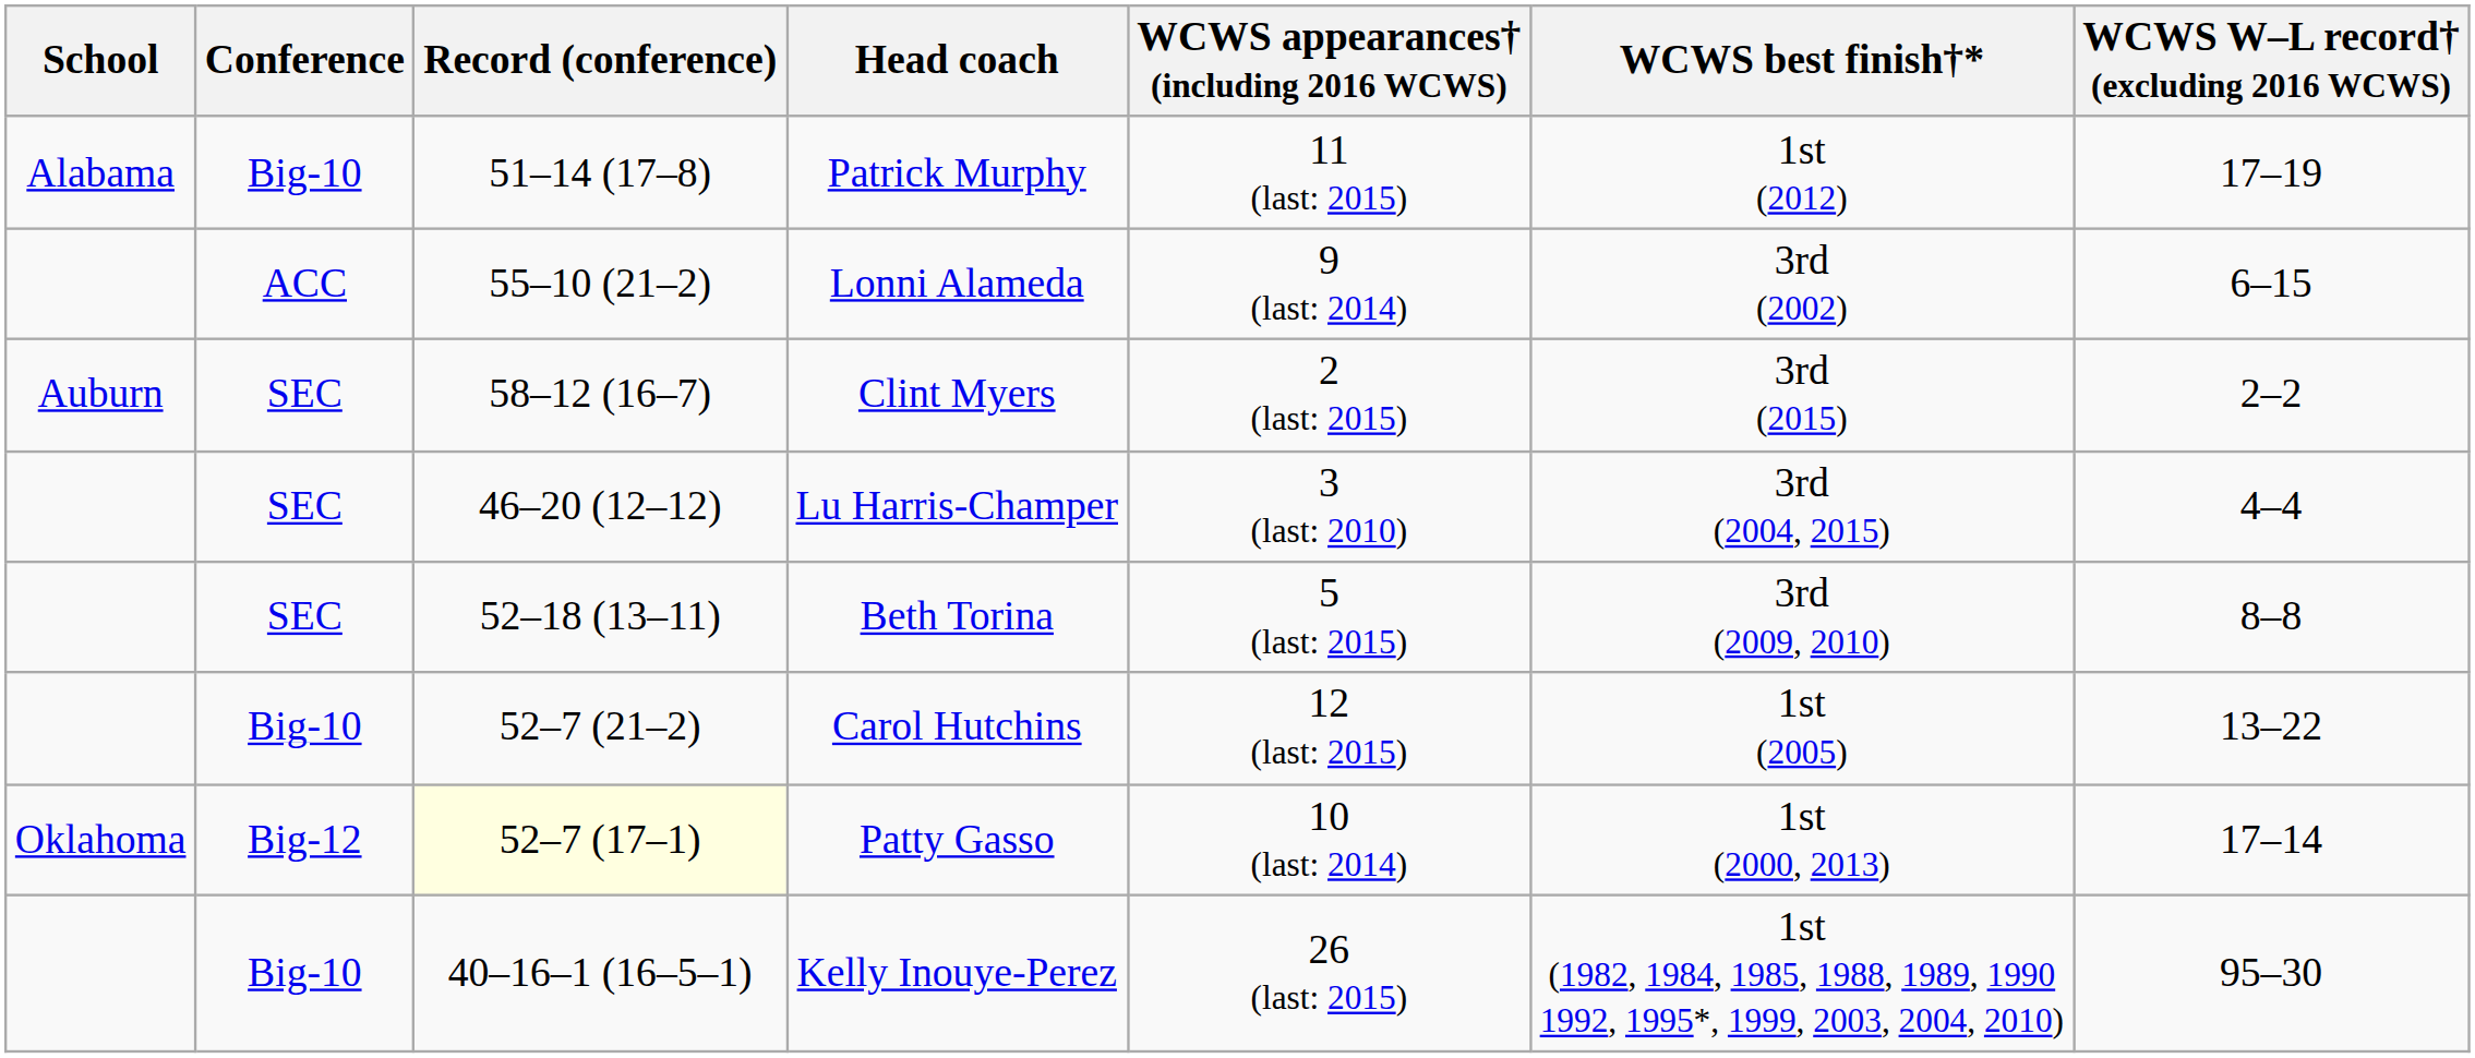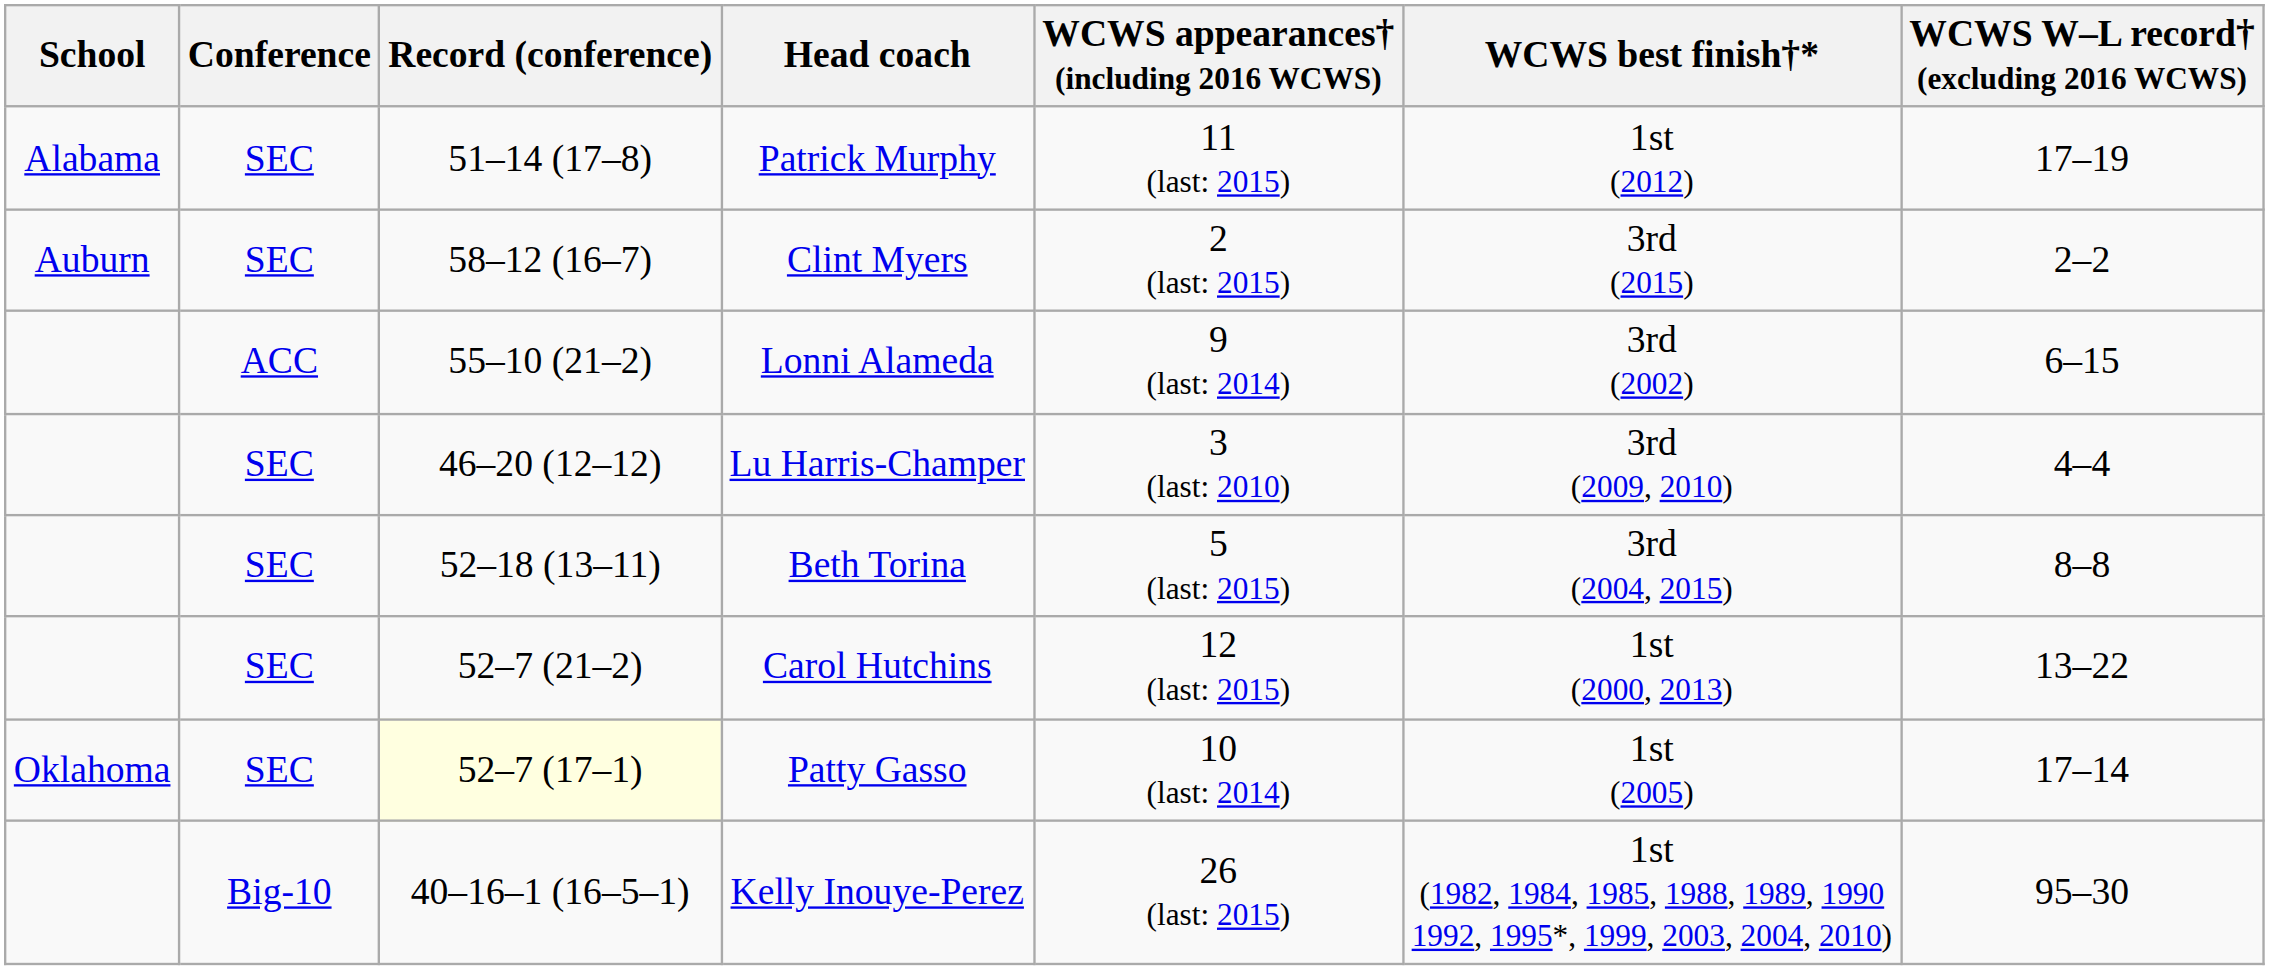Patrick Murphy | Conference: Big-10 -> SEC
rows swapped: Clint Myers <-> Lonni Alameda
Lu Harris-Champer | WCWS best finish†*: 3rd (2004, 2015) -> 3rd (2009, 2010)
Beth Torina | WCWS best finish†*: 3rd (2009, 2010) -> 3rd (2004, 2015)
Carol Hutchins | Conference: Big-10 -> SEC
Carol Hutchins | WCWS best finish†*: 1st (2005) -> 1st (2000, 2013)
Patty Gasso | Conference: Big-12 -> SEC
Patty Gasso | WCWS best finish†*: 1st (2000, 2013) -> 1st (2005)
